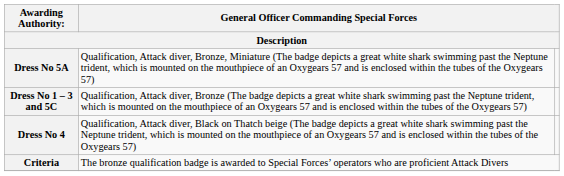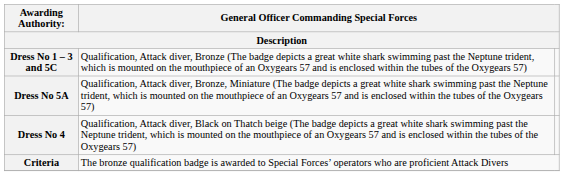rows swapped: Dress No 1 – 3 and 5C <-> Dress No 5A
